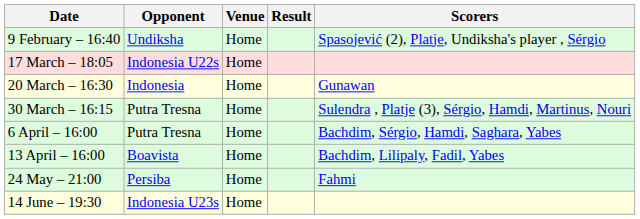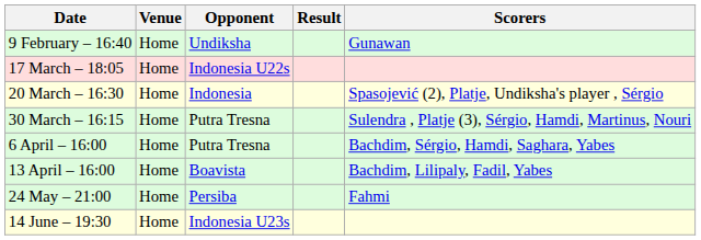columns swapped: Opponent <-> Venue
9 February – 16:40 | Scorers: Spasojević (2), Platje, Undiksha's player , Sérgio -> Gunawan
20 March – 16:30 | Scorers: Gunawan -> Spasojević (2), Platje, Undiksha's player , Sérgio
